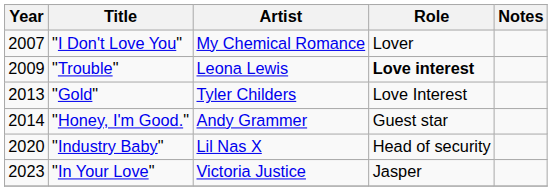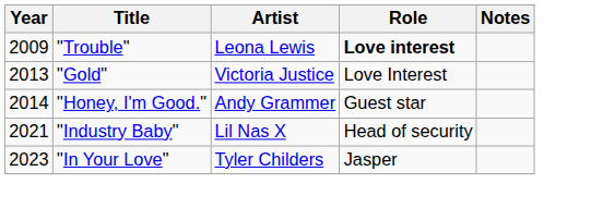- row: 2007 | "I Don't Love You" | My Chemical Romance | Lover
"Gold" | Artist: Tyler Childers -> Victoria Justice
"Industry Baby" | Year: 2020 -> 2021
"In Your Love" | Artist: Victoria Justice -> Tyler Childers
